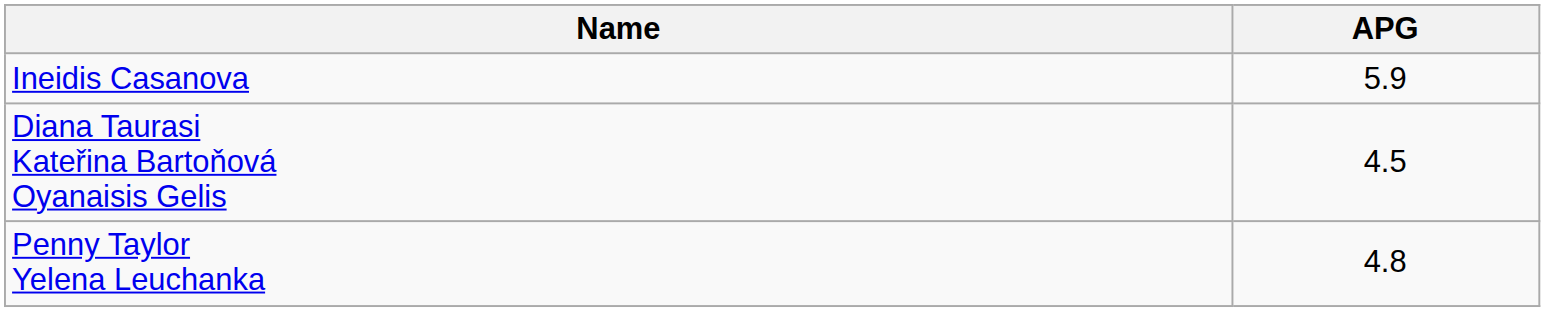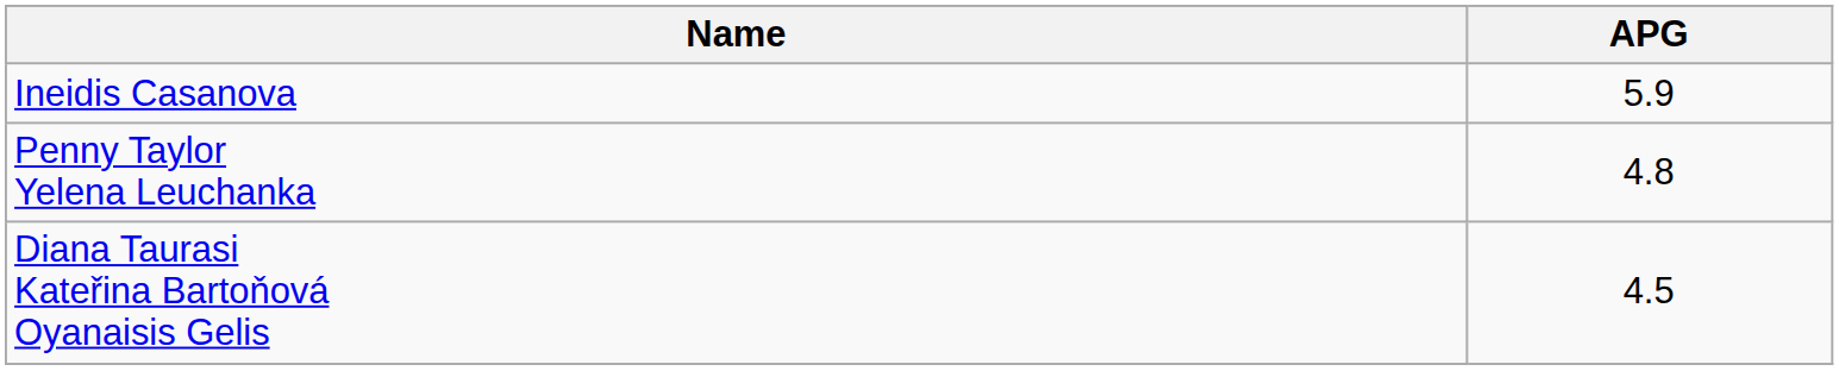rows swapped: Penny Taylor Yelena Leuchanka <-> Diana Taurasi Kateřina Bartoňová Oyanaisis Gelis
